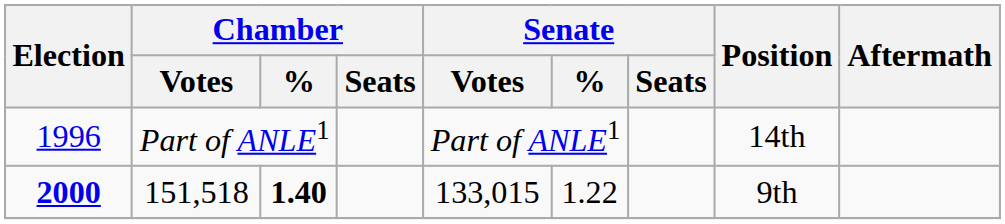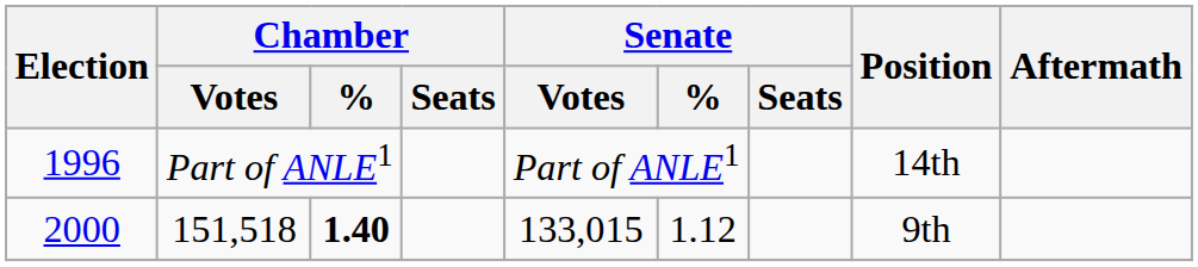151,518 | Election: bold -> normal
151,518 | Senate / %: 1.22 -> 1.12
